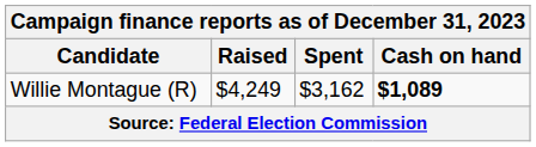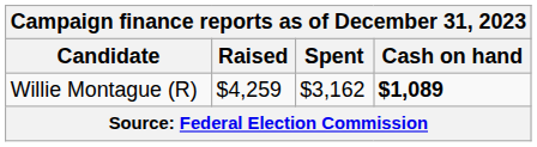Willie Montague (R) | Raised: $4,249 -> $4,259
